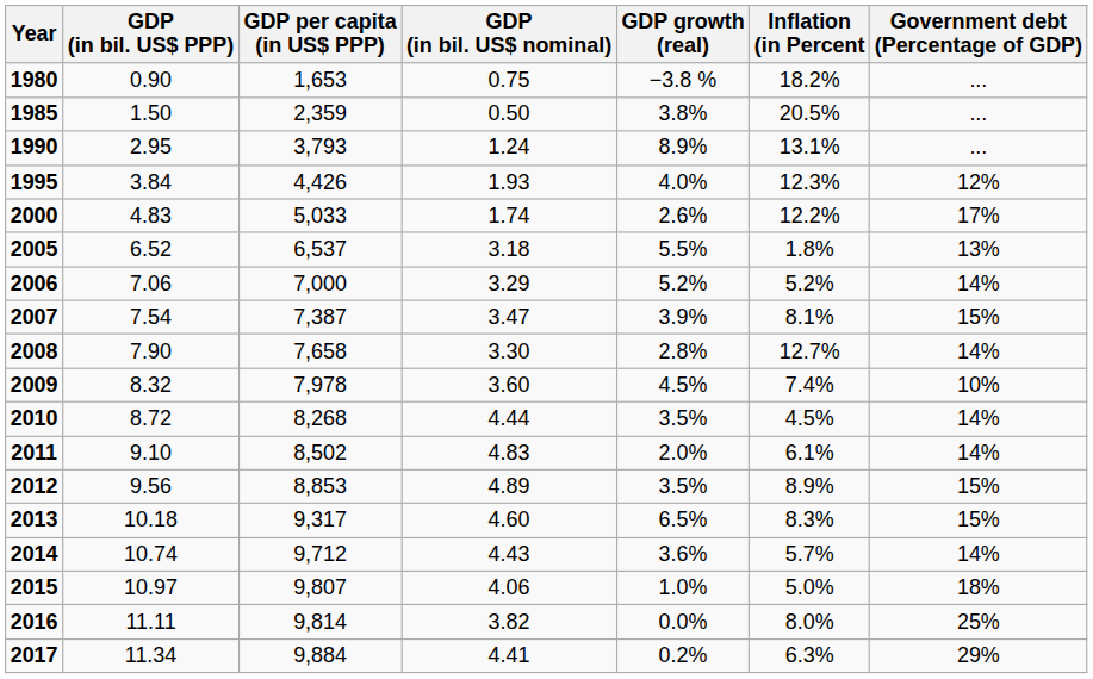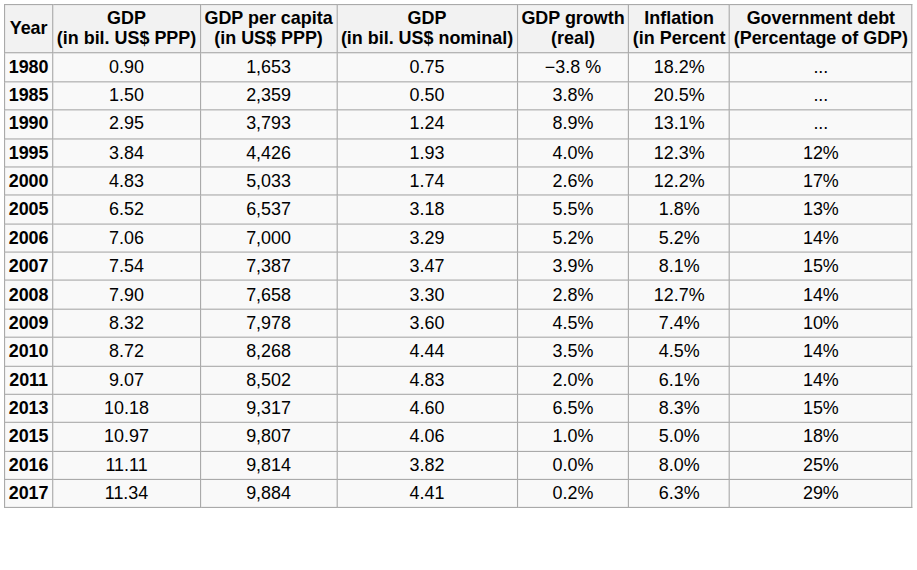2011 | GDP (in bil. US$ PPP): 9.10 -> 9.07
- row: 2012 | 9.56 | 8,853 | 4.89 | 3.5% | 8.9% | 15%
- row: 2014 | 10.74 | 9,712 | 4.43 | 3.6% | 5.7% | 14%
